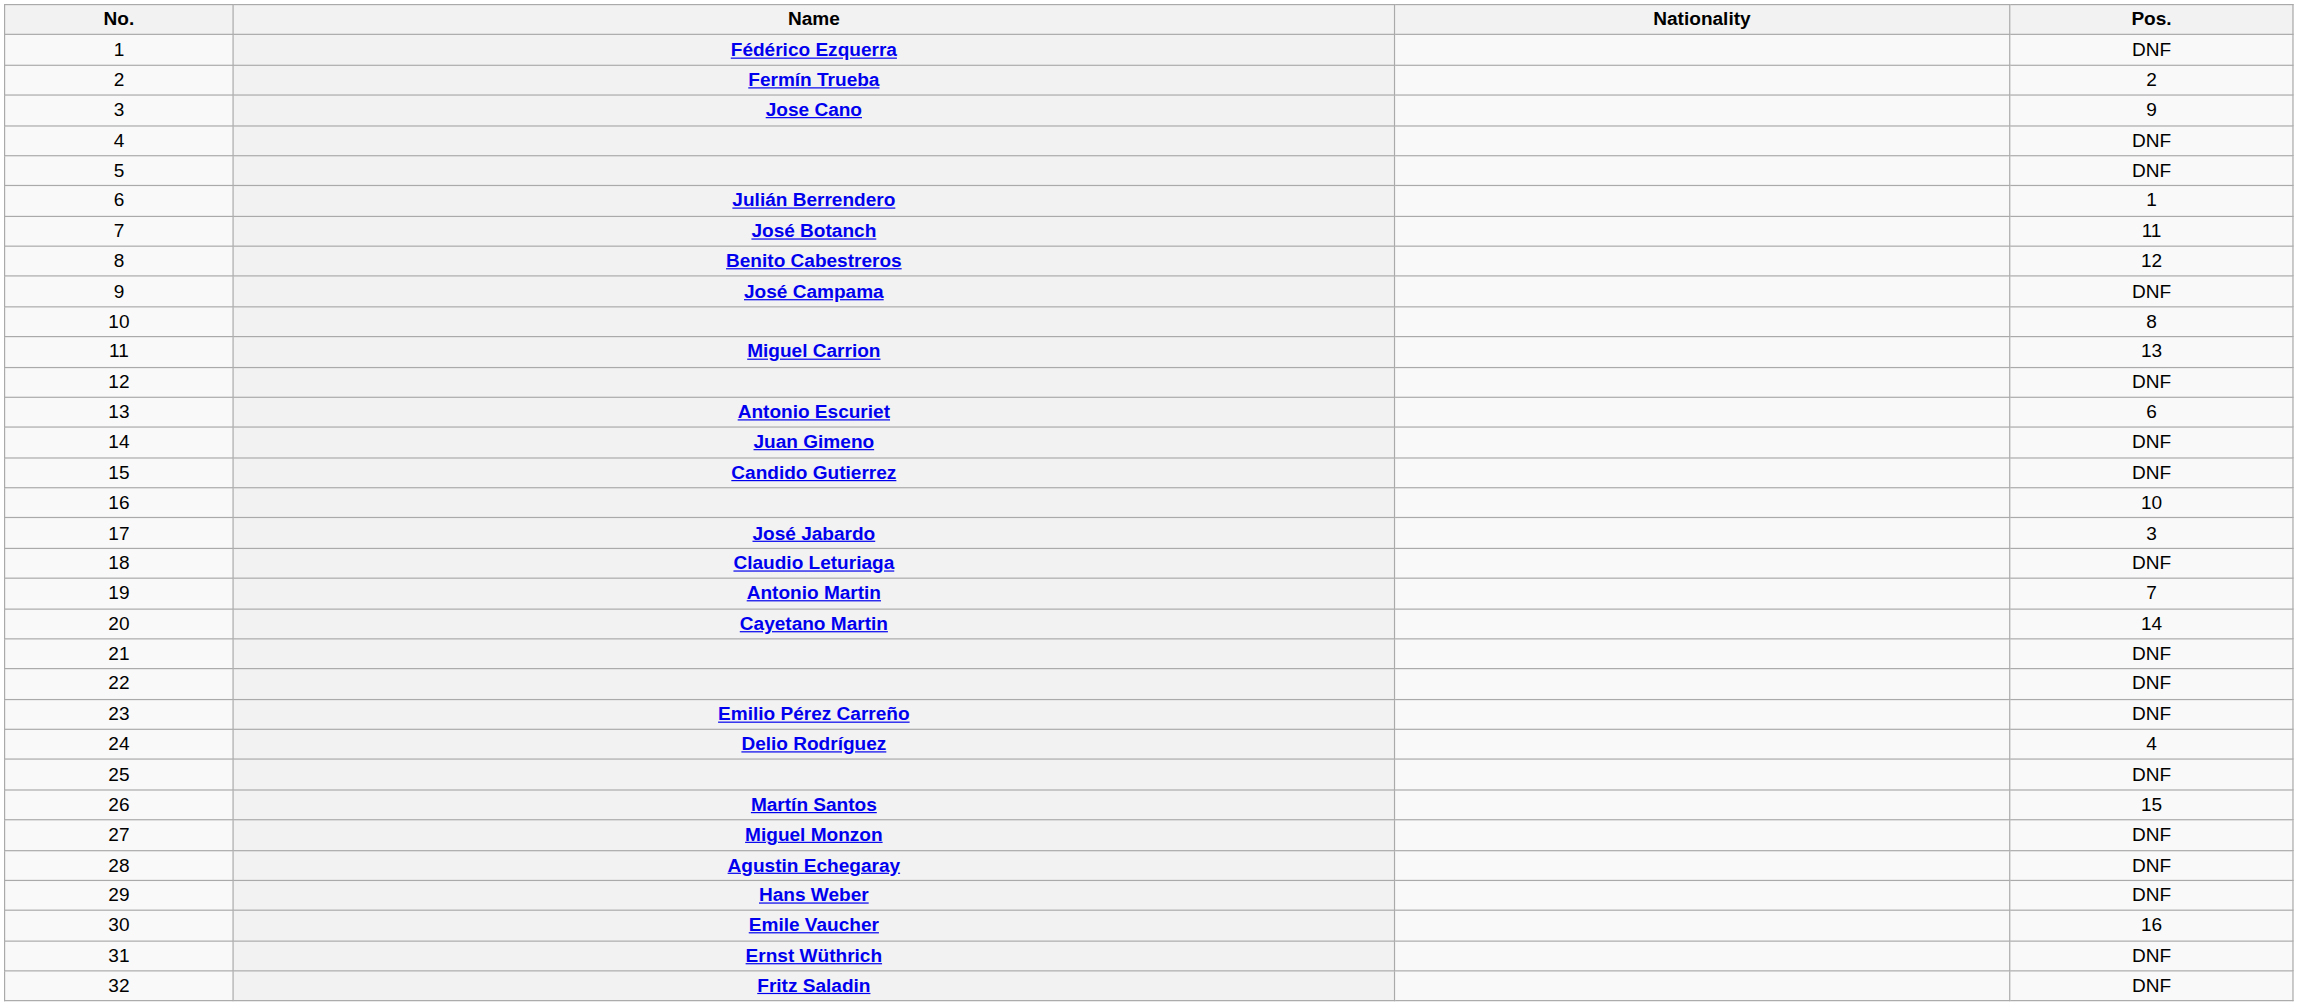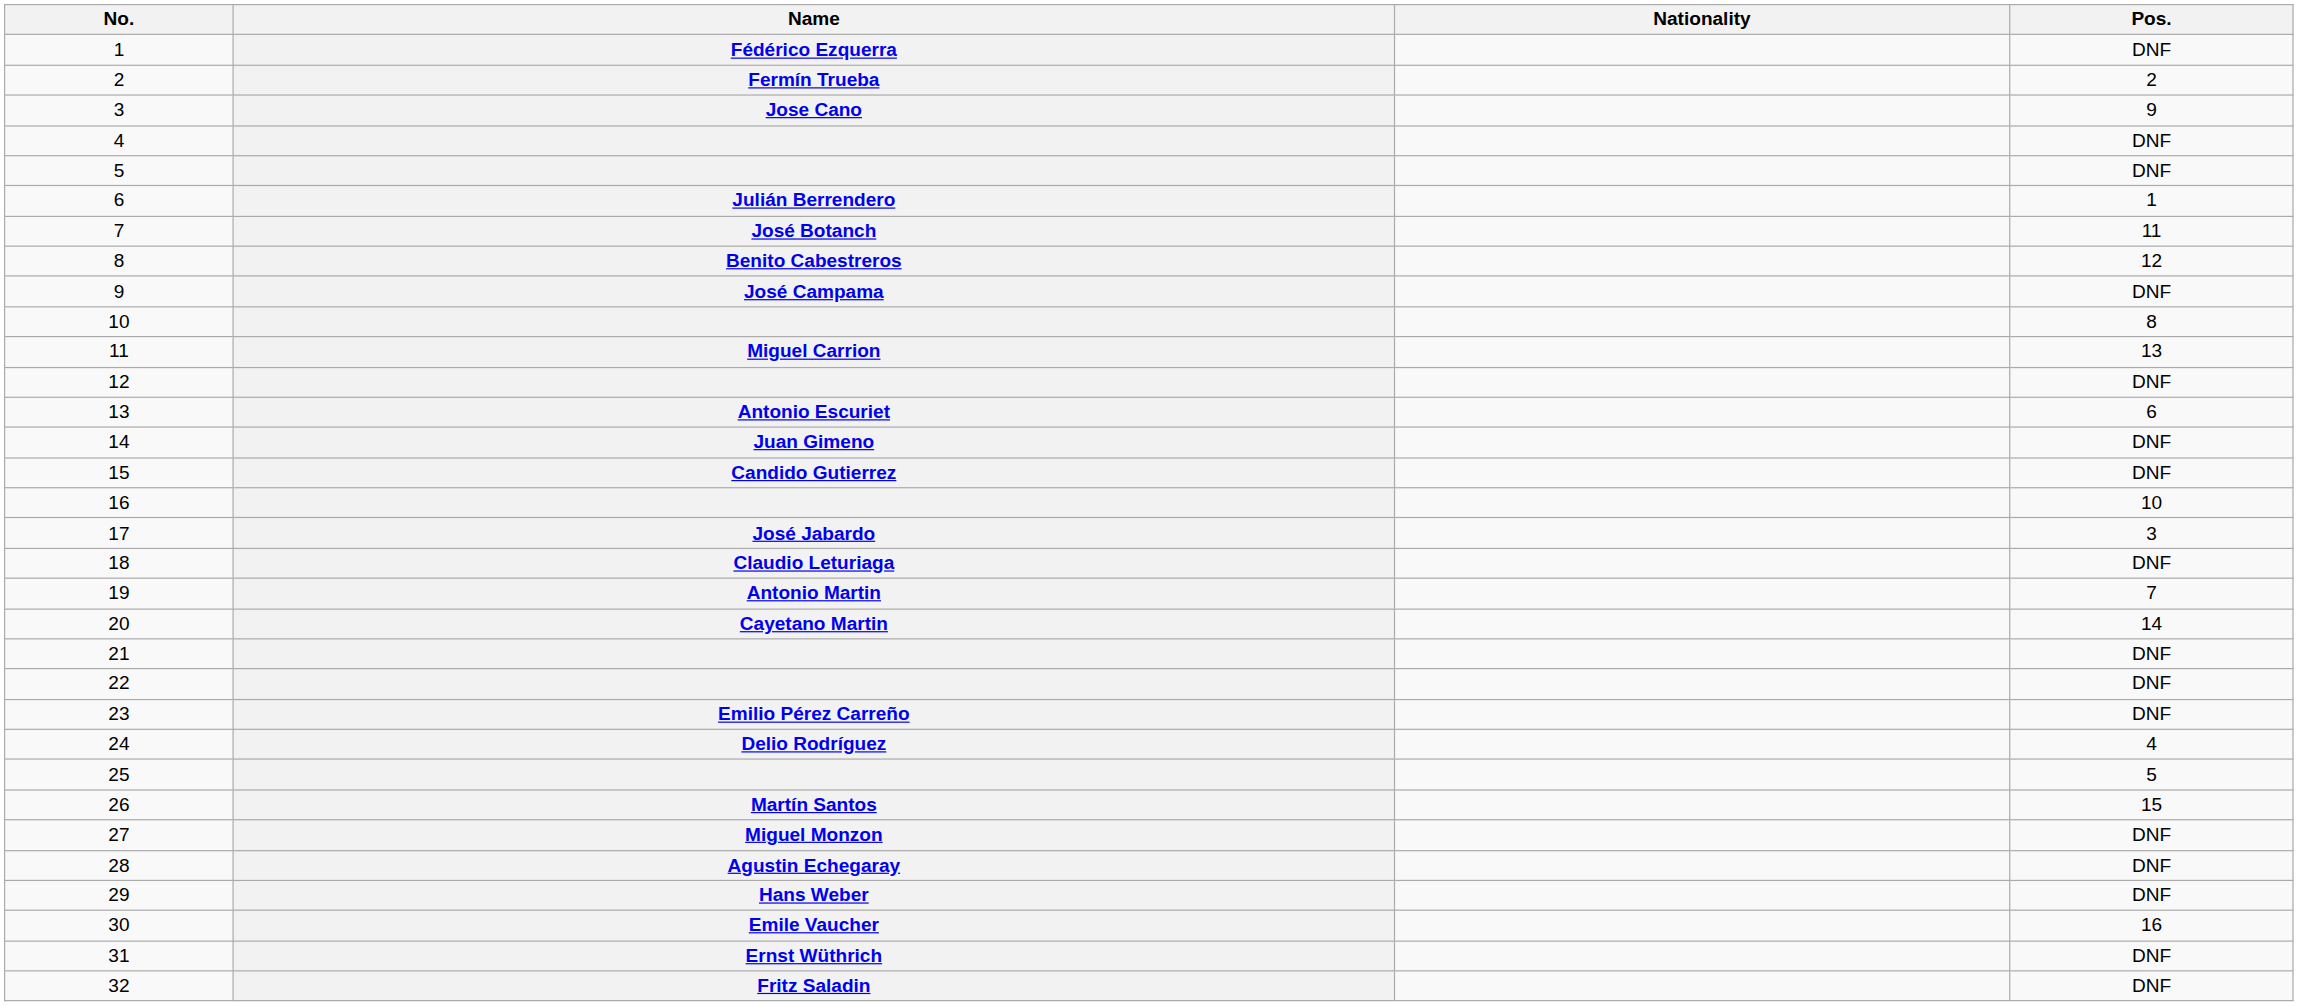25 | Pos.: DNF -> 5
